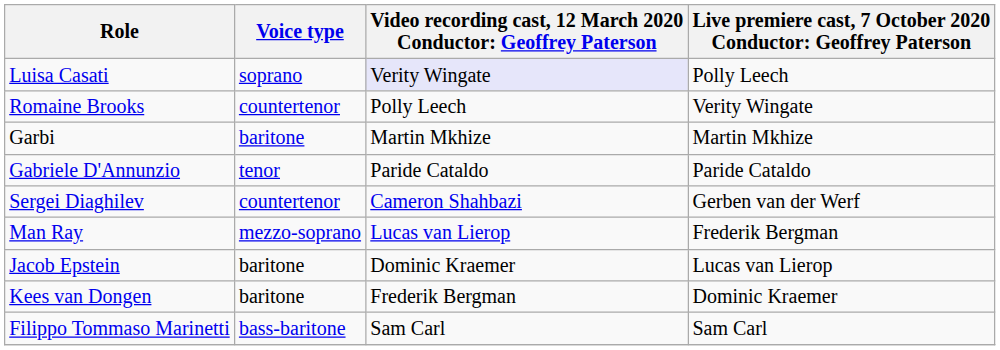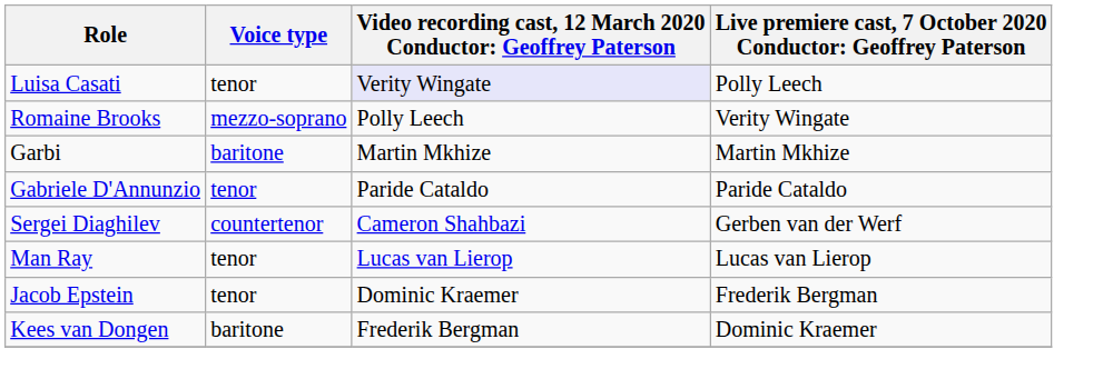Luisa Casati | Voice type: soprano -> tenor
Romaine Brooks | Voice type: countertenor -> mezzo-soprano
Man Ray | Voice type: mezzo-soprano -> tenor
Man Ray | column 4: Frederik Bergman -> Lucas van Lierop
Jacob Epstein | Voice type: baritone -> tenor
Jacob Epstein | column 4: Lucas van Lierop -> Frederik Bergman
- row: Filippo Tommaso Marinetti | bass-baritone | Sam Carl | Sam Carl
